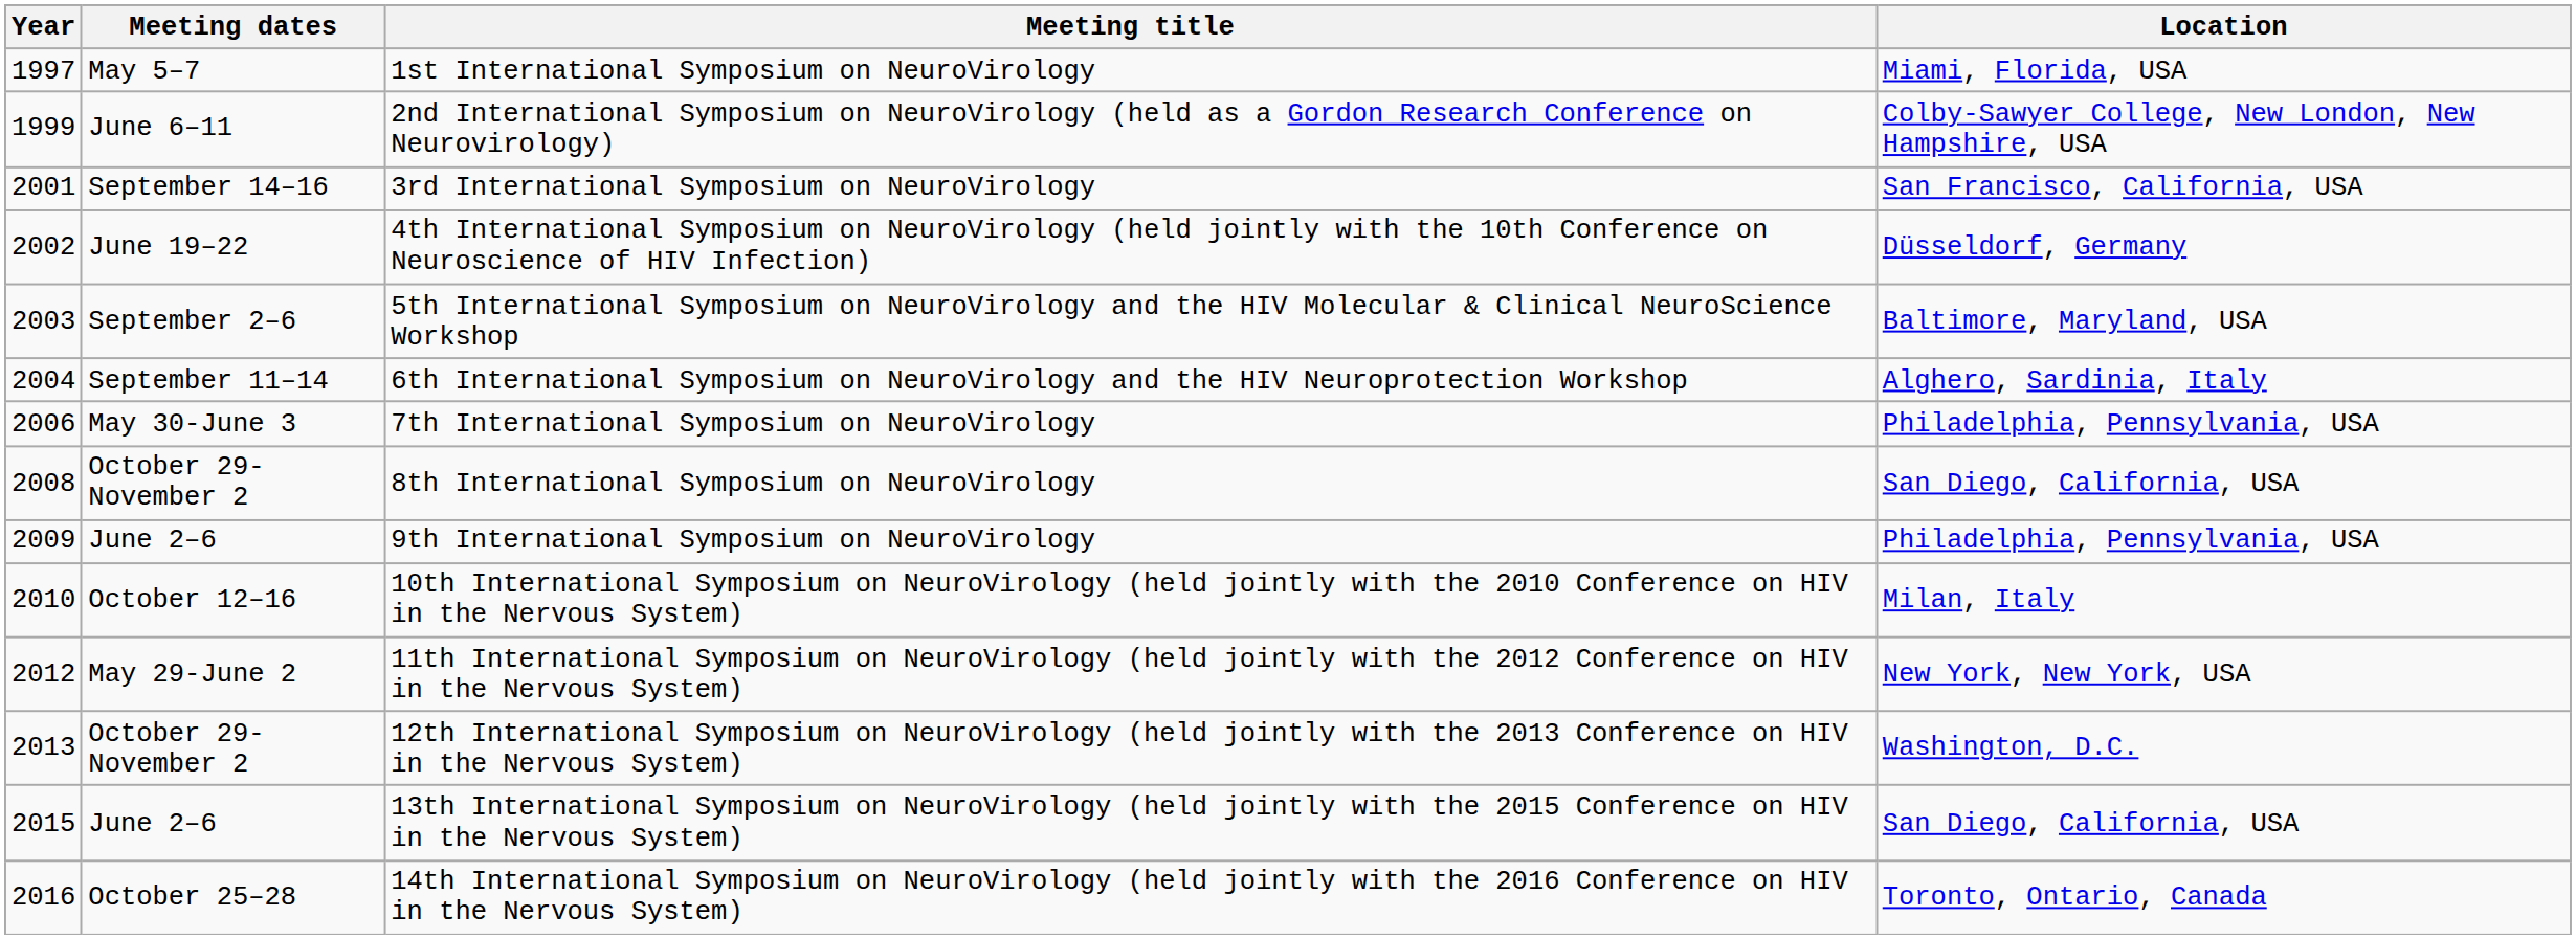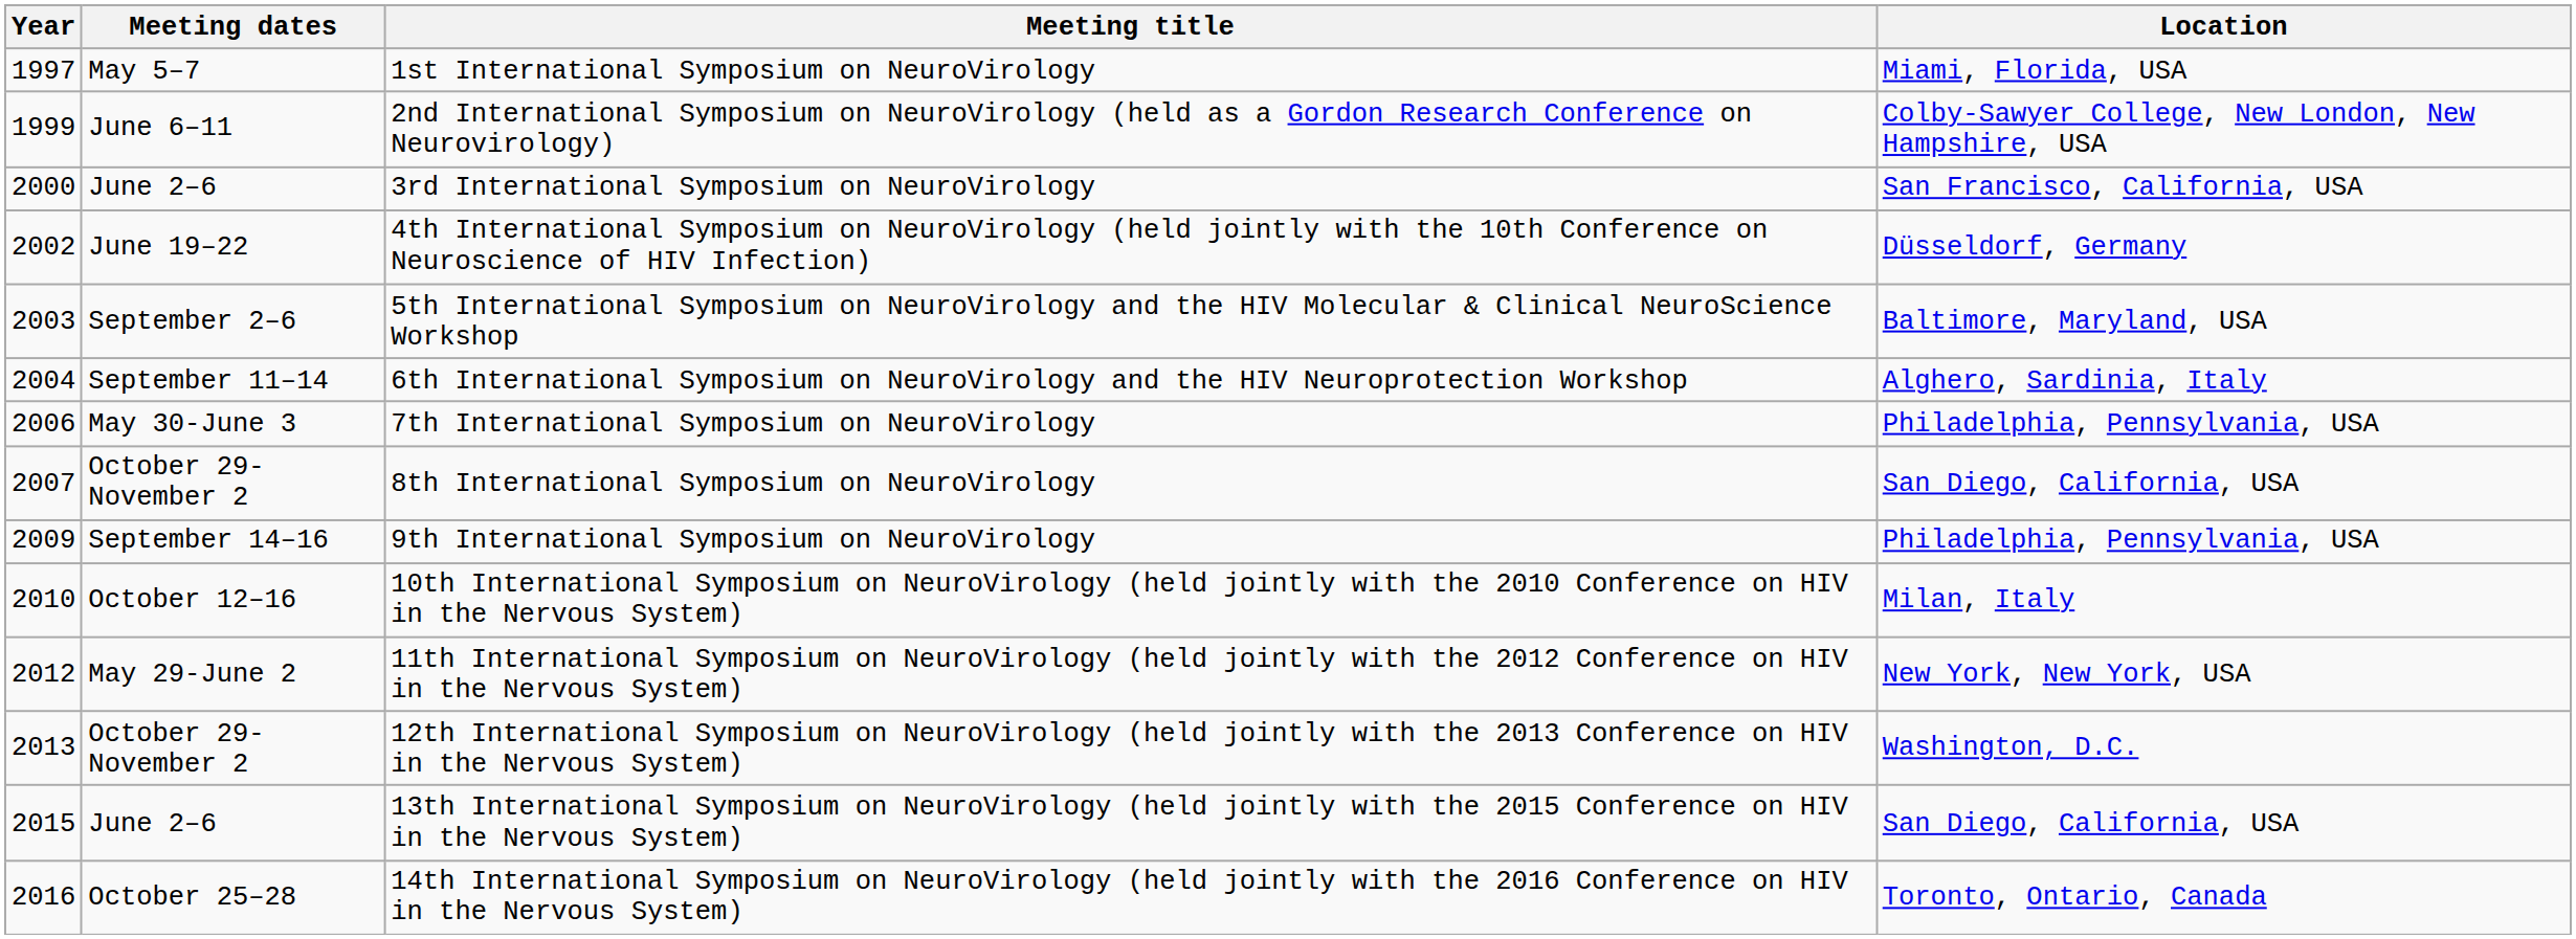3rd International Symposium on NeuroVirology | Year: 2001 -> 2000
3rd International Symposium on NeuroVirology | Meeting dates: September 14–16 -> June 2–6
8th International Symposium on NeuroVirology | Year: 2008 -> 2007
9th International Symposium on NeuroVirology | Meeting dates: June 2–6 -> September 14–16
